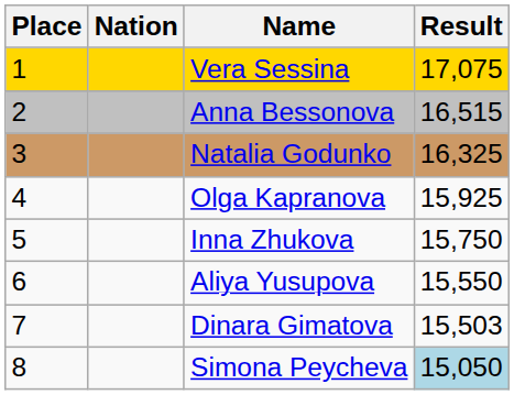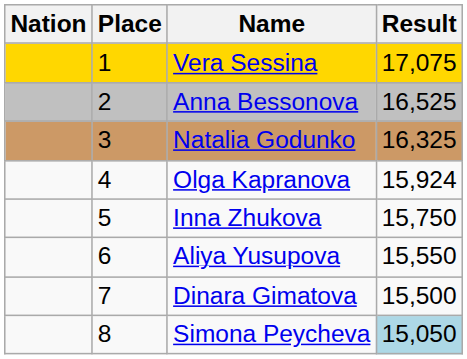columns swapped: Place <-> Nation
Anna Bessonova | Result: 16,515 -> 16,525
Olga Kapranova | Result: 15,925 -> 15,924
Dinara Gimatova | Result: 15,503 -> 15,500
